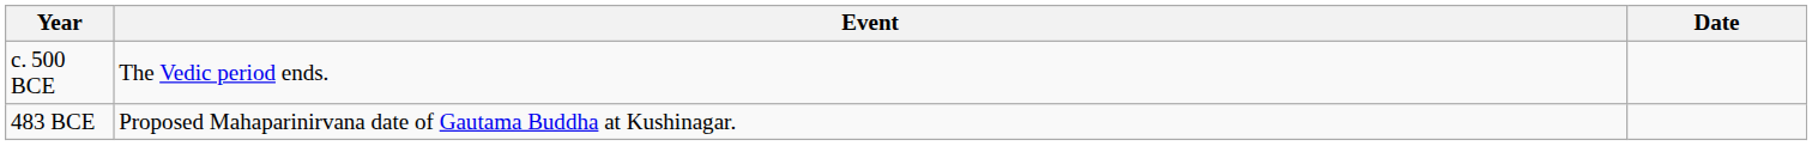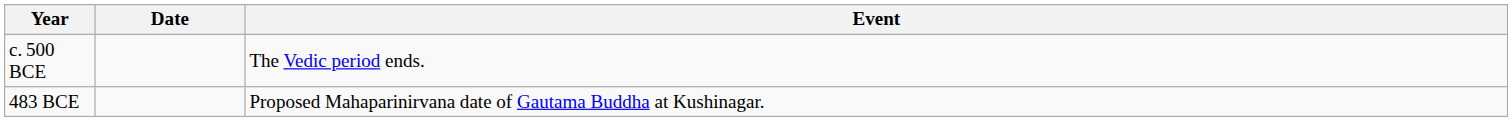columns swapped: Date <-> Event
